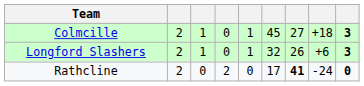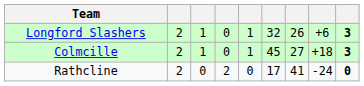rows swapped: Colmcille <-> Longford Slashers
Rathcline | column 7: bold -> normal
